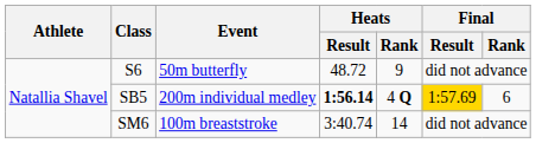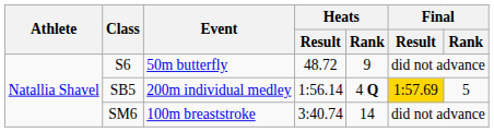SB5 | Heats / Result: bold -> normal
SB5 | Final / Rank: 6 -> 5
